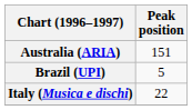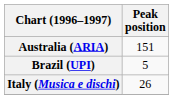Italy (Musica e dischi) | Peak position: 22 -> 26
